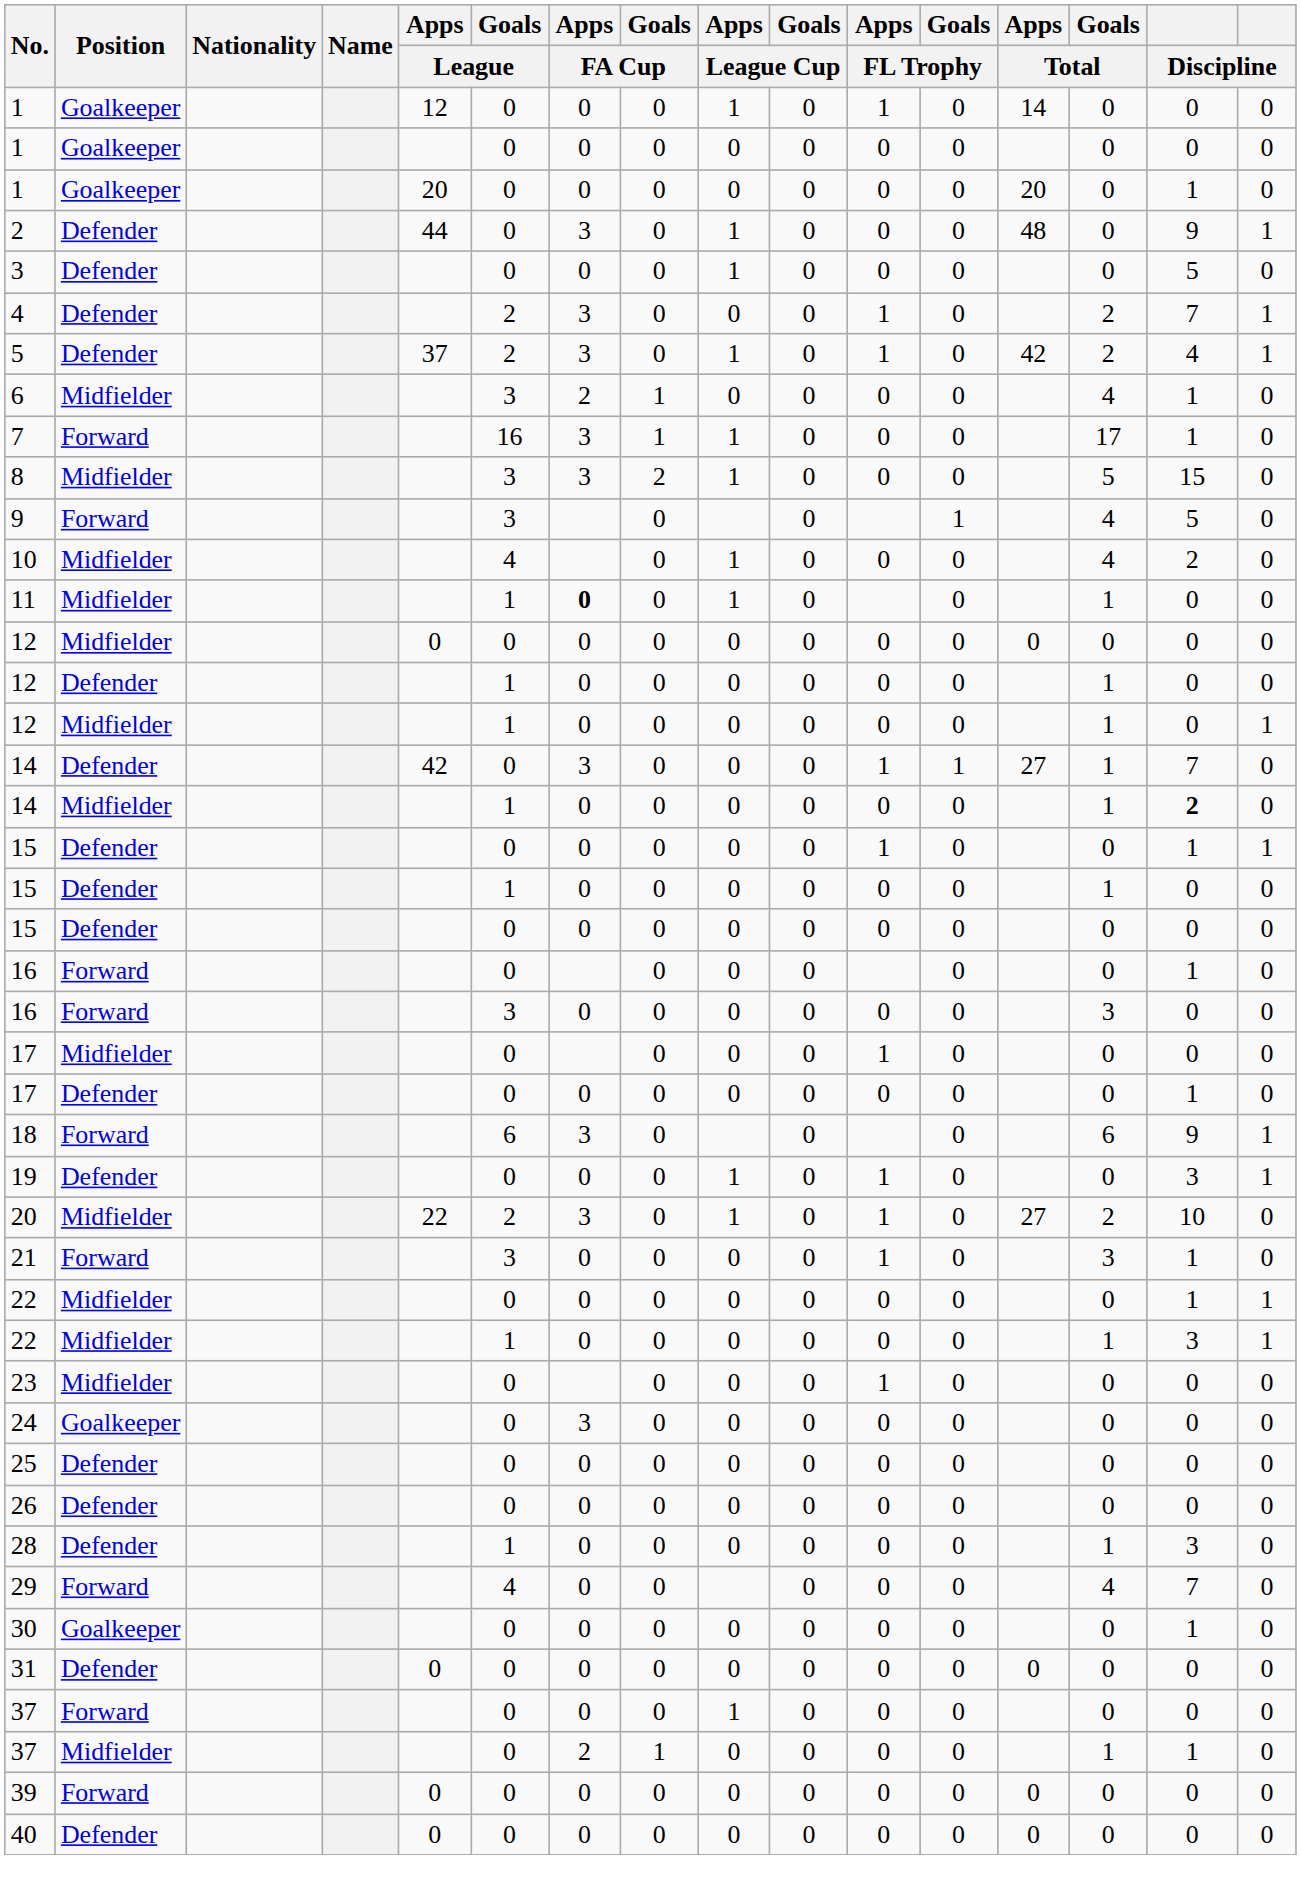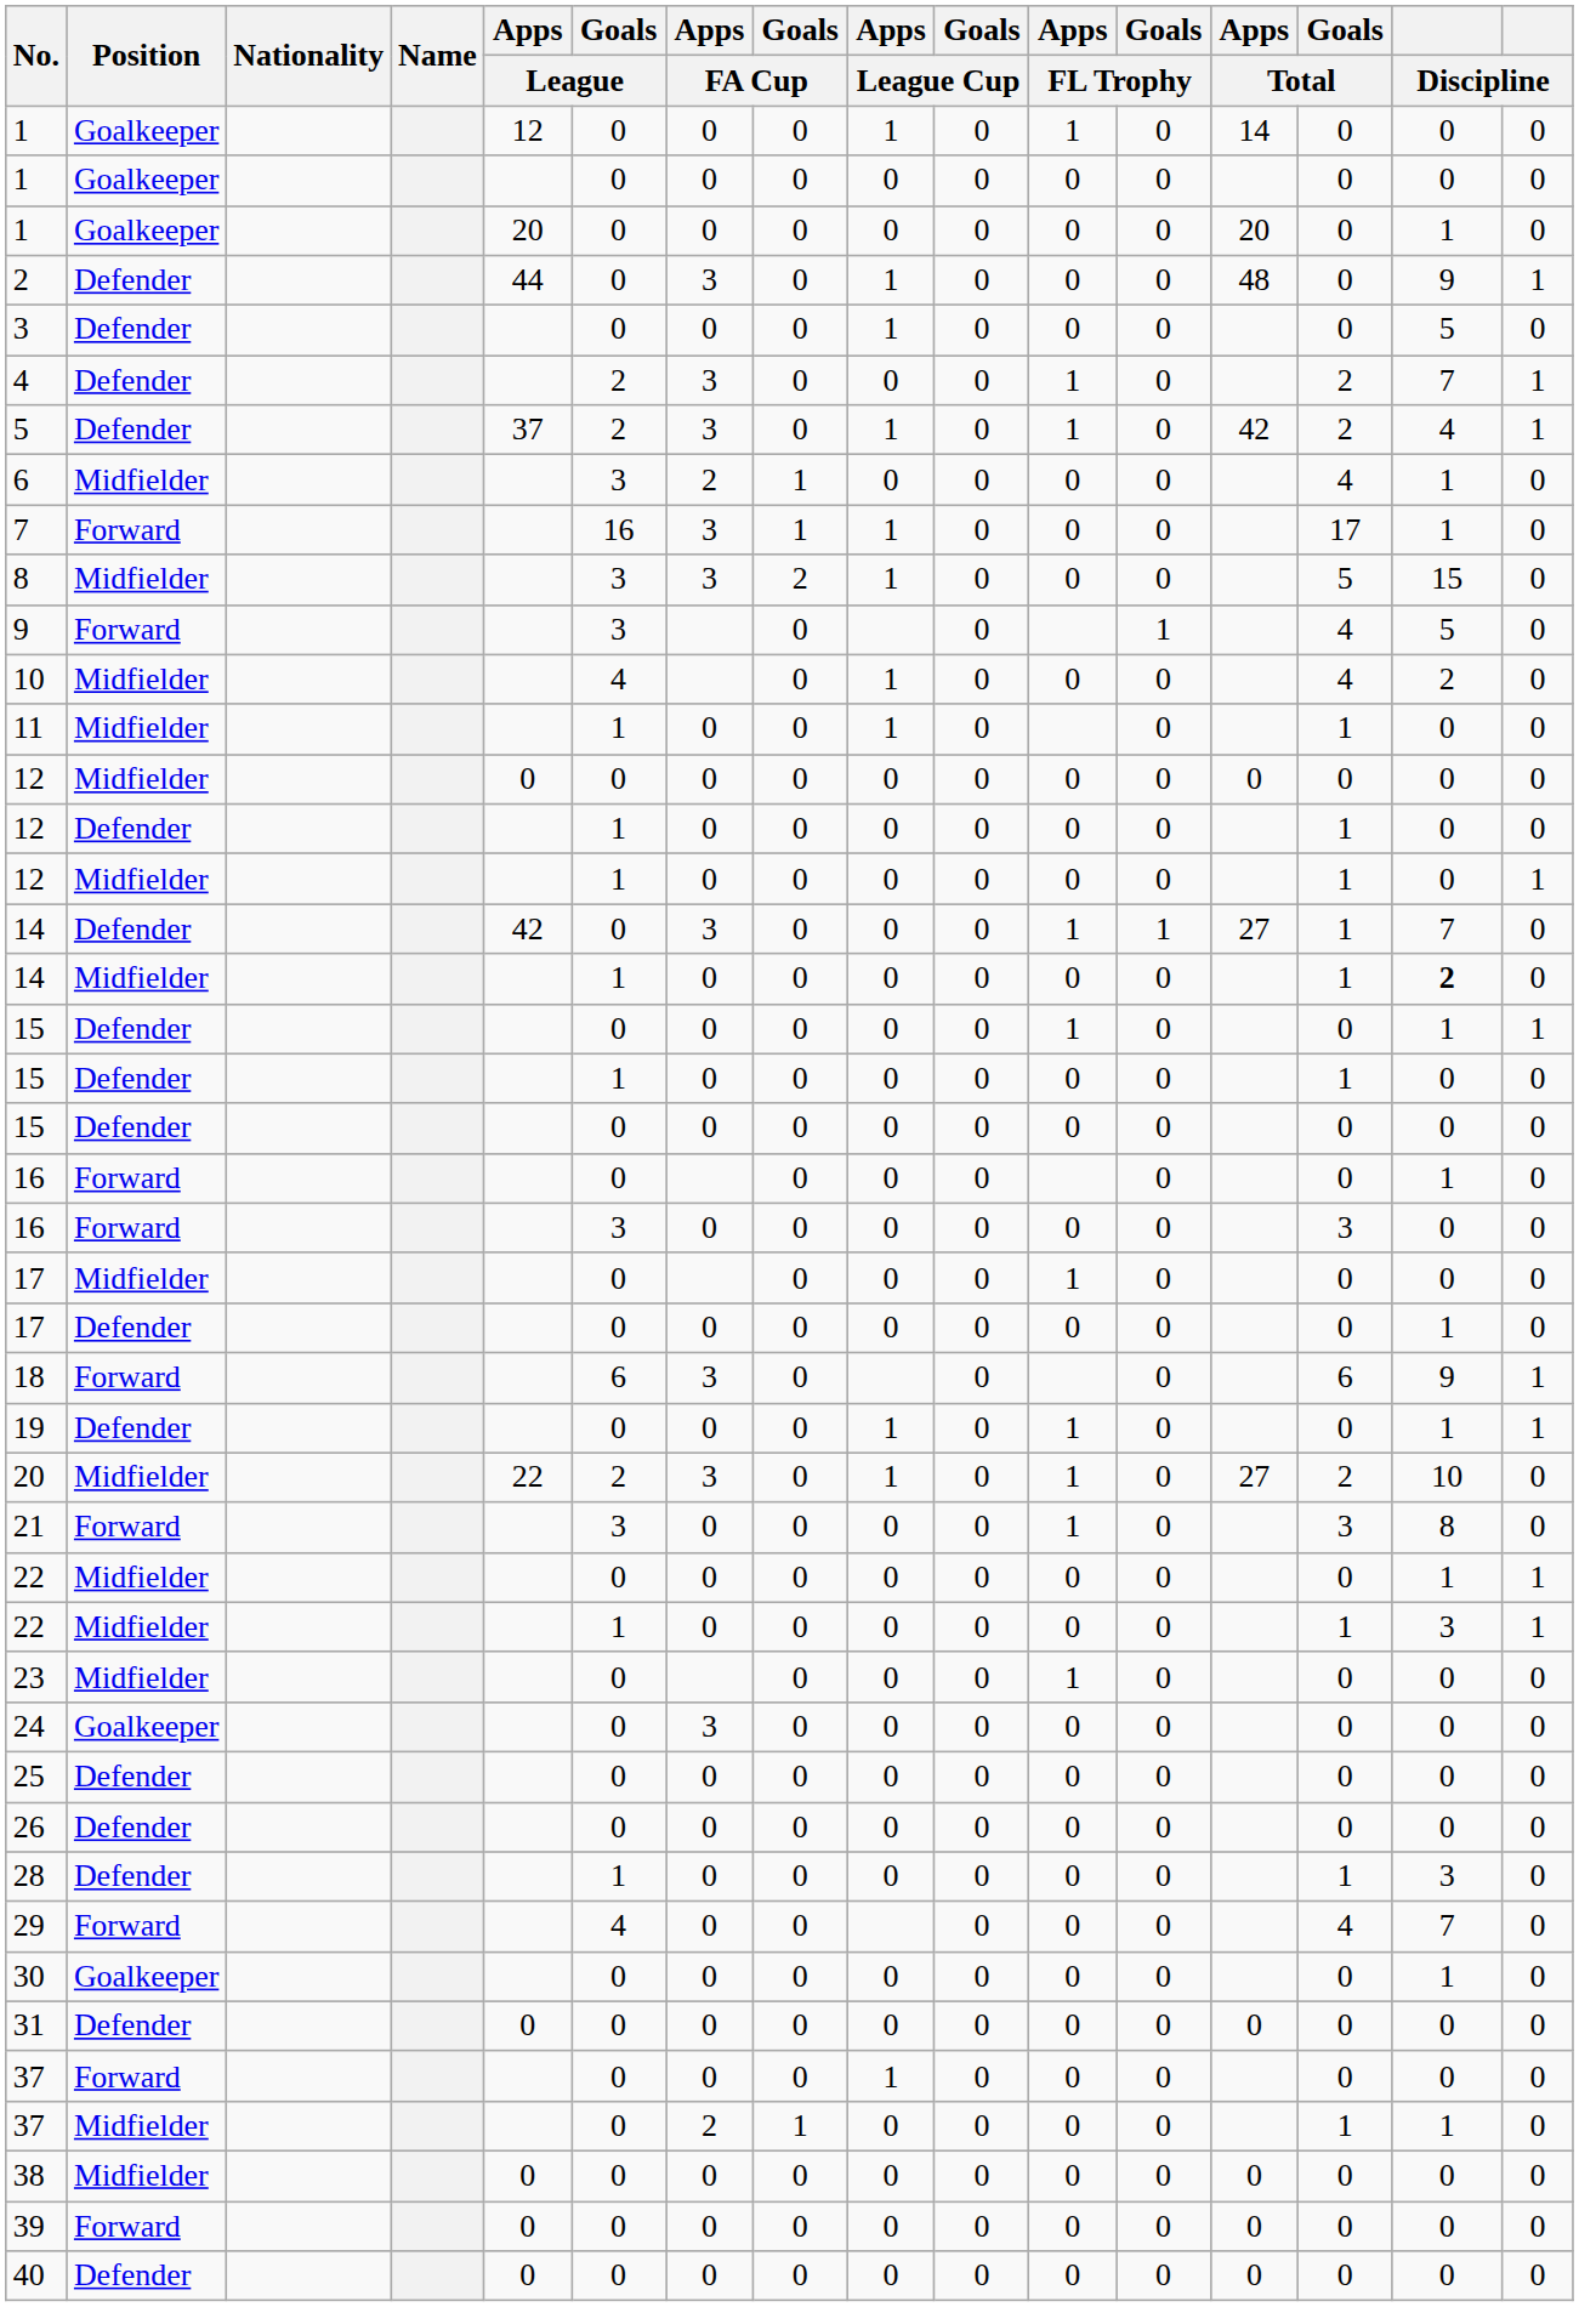11 | Apps / FA Cup: bold -> normal
19 | column 15: 3 -> 1
21 | column 15: 1 -> 8
+ row: 38 | Midfielder | 0 | 0 | 0 | 0 | 0 | 0 | 0 | 0 | 0 | 0 | 0 | 0
